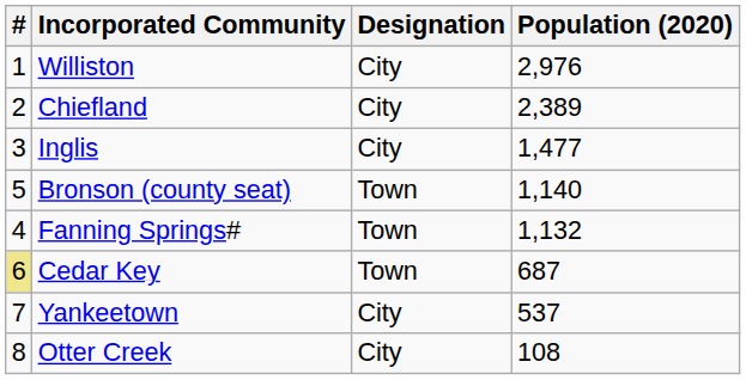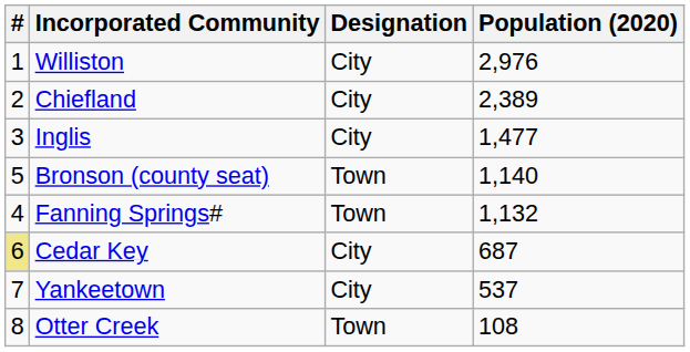Cedar Key | Designation: Town -> City
Otter Creek | Designation: City -> Town
